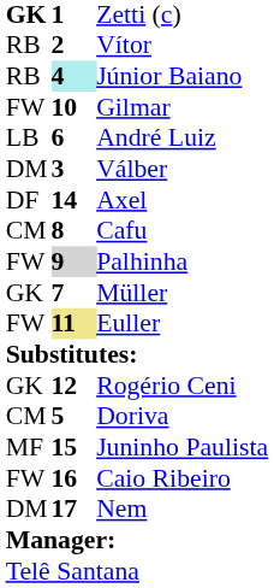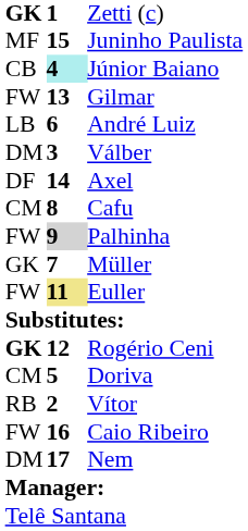rows swapped: Vítor <-> Juninho Paulista
Júnior Baiano | column 1: RB -> CB
Gilmar | column 2: 10 -> 13
Rogério Ceni | column 1: normal -> bold
